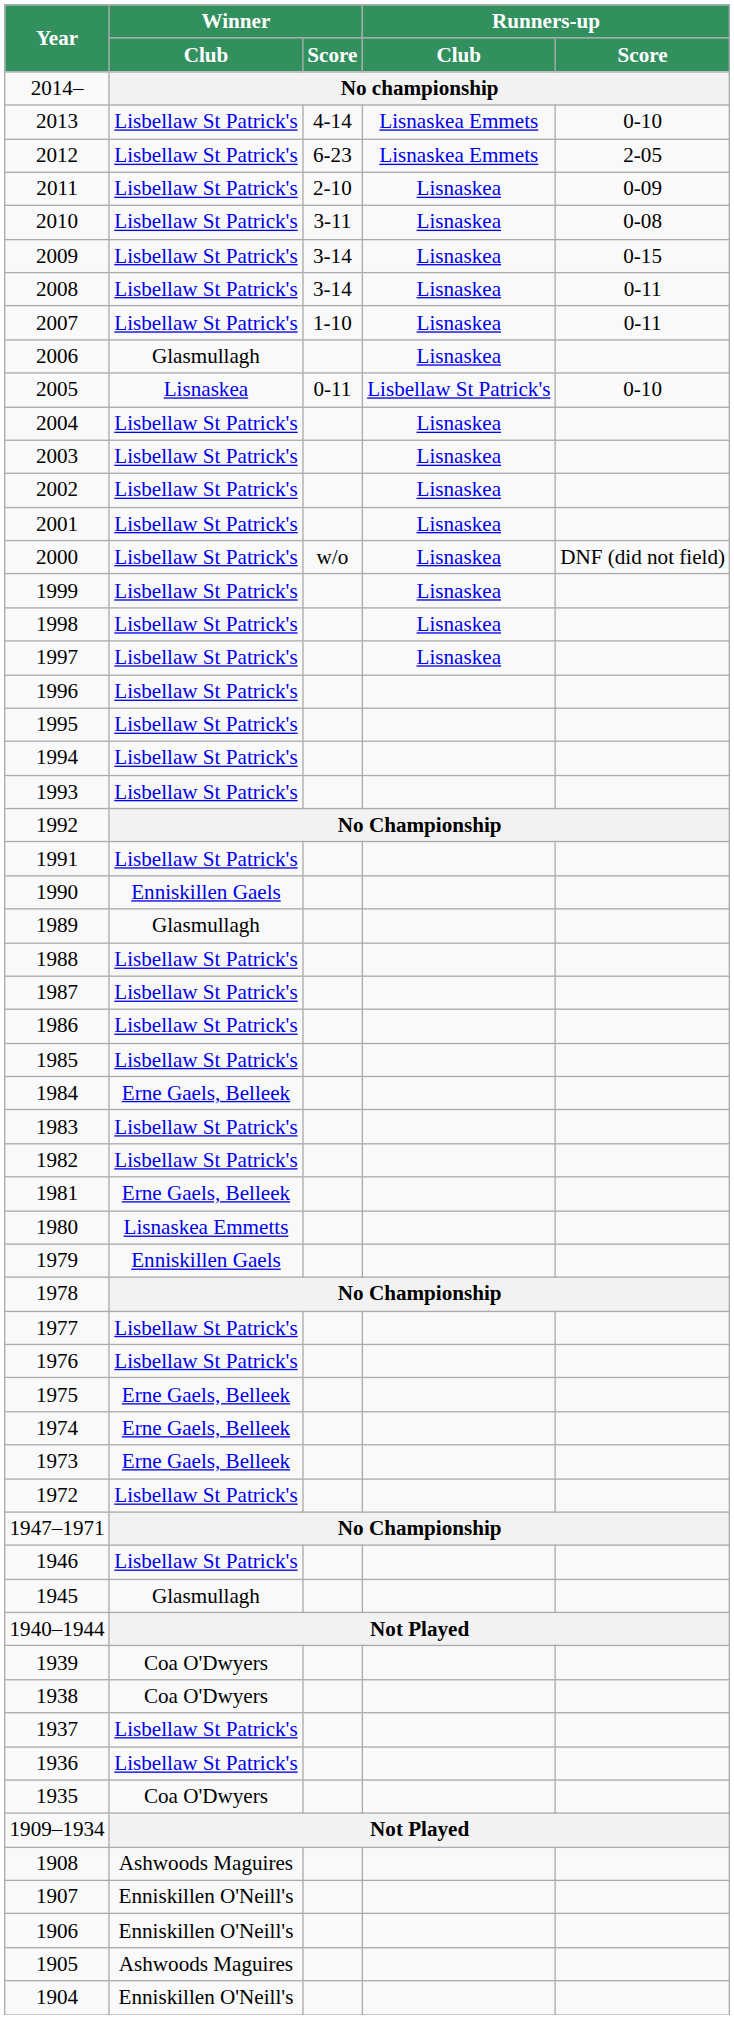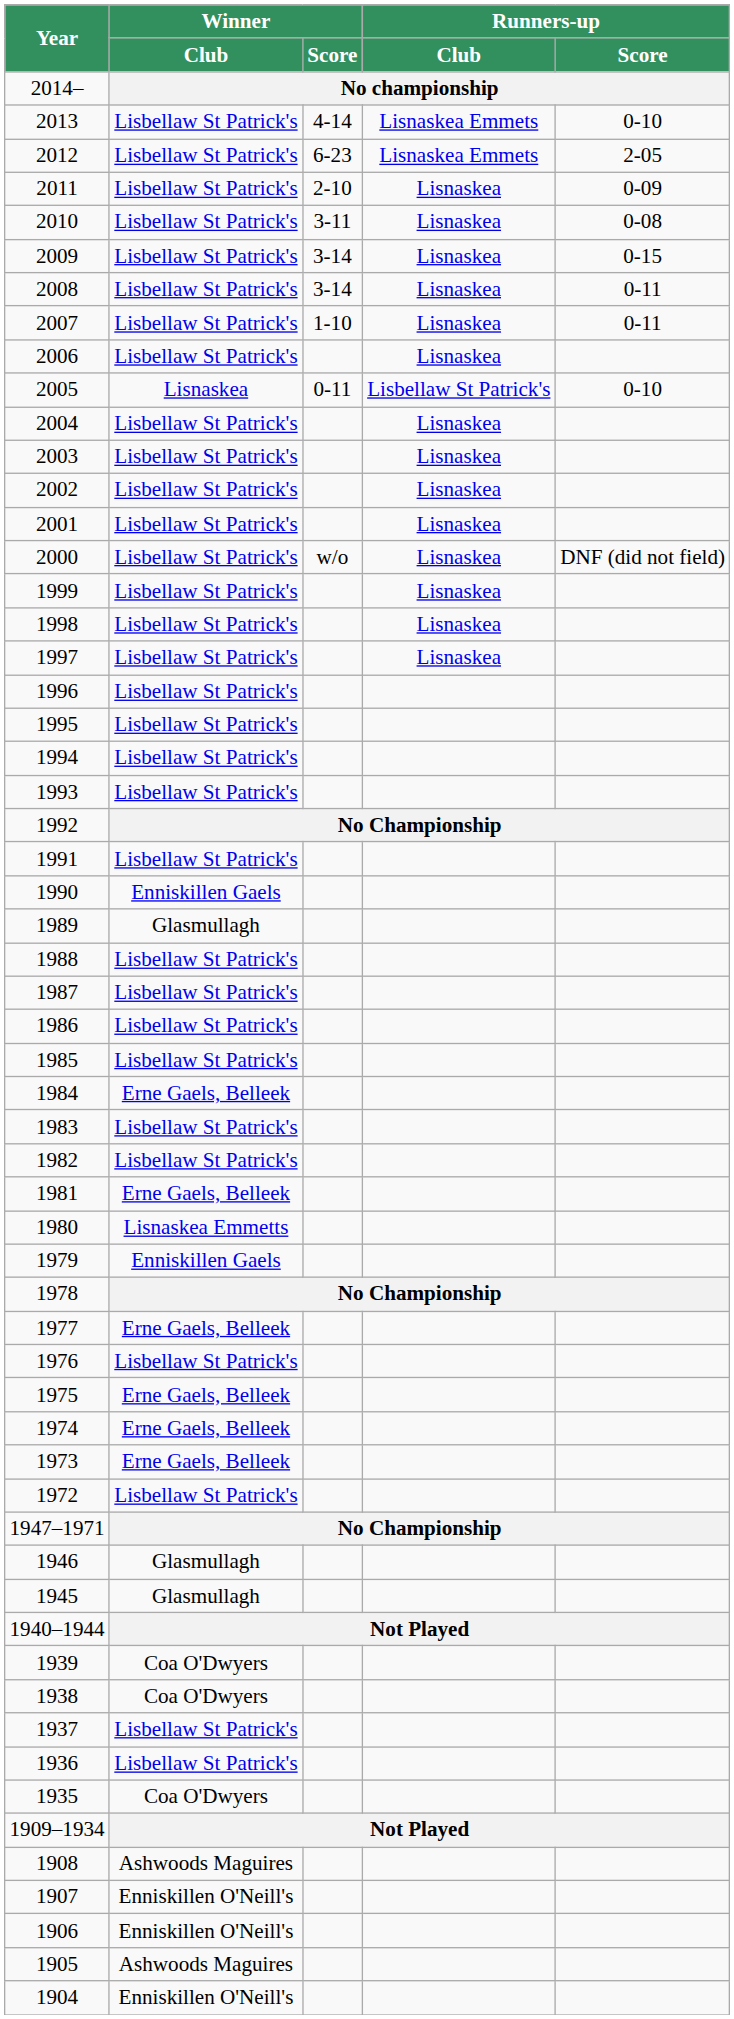2006 | Winner / Club: Glasmullagh -> Lisbellaw St Patrick's
1977 | Winner / Club: Lisbellaw St Patrick's -> Erne Gaels, Belleek
1946 | Winner / Club: Lisbellaw St Patrick's -> Glasmullagh
